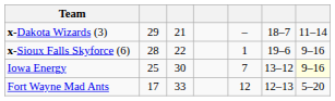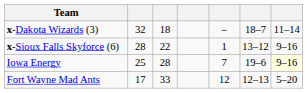x-Dakota Wizards (3) | column 2: 29 -> 32
x-Dakota Wizards (3) | column 3: 21 -> 18
x-Sioux Falls Skyforce (6) | column 6: 19–6 -> 13–12
Iowa Energy | column 3: 30 -> 28
Iowa Energy | column 6: 13–12 -> 19–6
